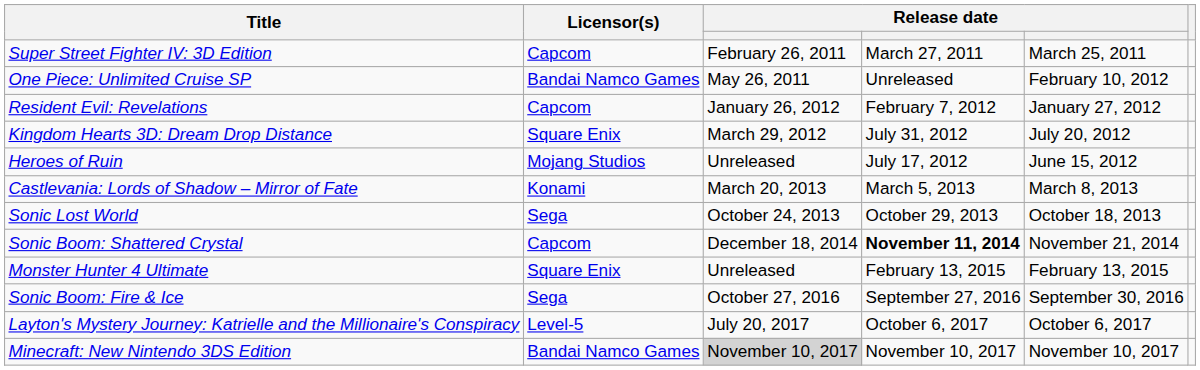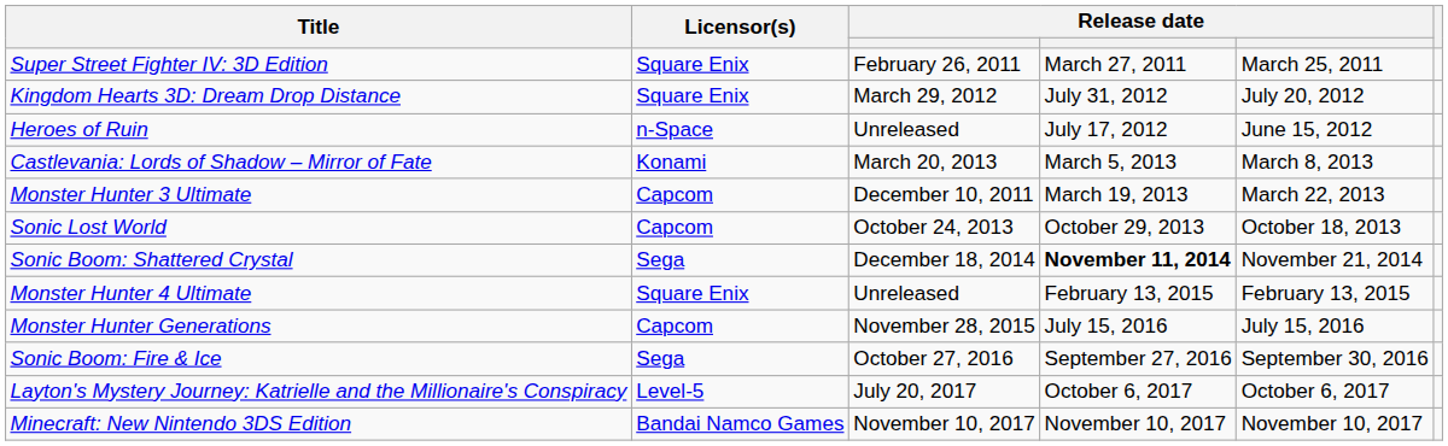Super Street Fighter IV: 3D Edition | Licensor(s): Capcom -> Square Enix
- row: One Piece: Unlimited Cruise SP | Bandai Namco Games | May 26, 2011 | Unreleased | February 10, 2012
- row: Resident Evil: Revelations | Capcom | January 26, 2012 | February 7, 2012 | January 27, 2012
Heroes of Ruin | Licensor(s): Mojang Studios -> n-Space
+ row: Monster Hunter 3 Ultimate | Capcom | December 10, 2011 | March 19, 2013 | March 22, 2013
Sonic Lost World | Licensor(s): Sega -> Capcom
Sonic Boom: Shattered Crystal | Licensor(s): Capcom -> Sega
+ row: Monster Hunter Generations | Capcom | November 28, 2015 | July 15, 2016 | July 15, 2016
Minecraft: New Nintendo 3DS Edition | column 3: lightgrey background -> no background
